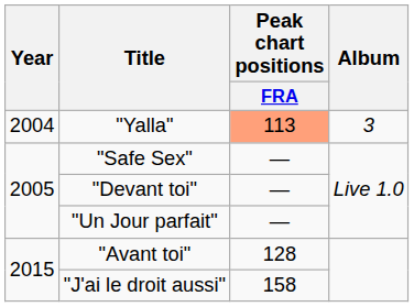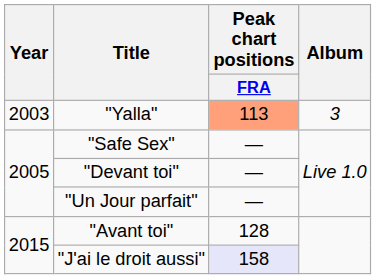"Yalla" | Year: 2004 -> 2003
"J'ai le droit aussi" | Peak chart positions / FRA: no background -> lavender background
